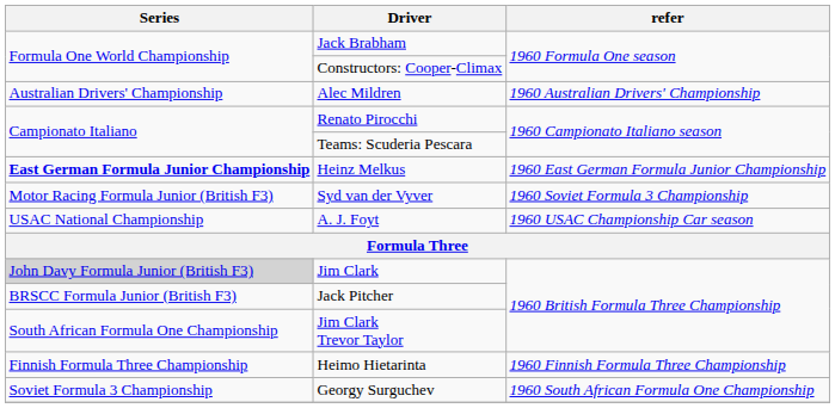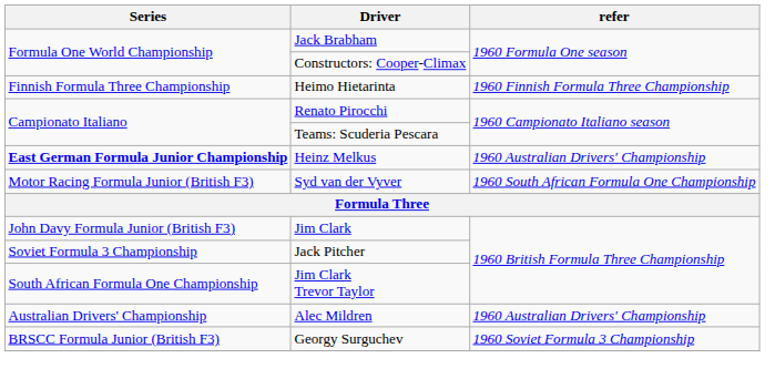rows swapped: Alec Mildren <-> Heimo Hietarinta
Heinz Melkus | refer: 1960 East German Formula Junior Championship -> 1960 Australian Drivers' Championship
Syd van der Vyver | refer: 1960 Soviet Formula 3 Championship -> 1960 South African Formula One Championship
- row: USAC National Championship | A. J. Foyt | 1960 USAC Championship Car season
Jim Clark | Series: lightgrey background -> no background
Jack Pitcher | Series: BRSCC Formula Junior (British F3) -> Soviet Formula 3 Championship
Georgy Surguchev | Series: Soviet Formula 3 Championship -> BRSCC Formula Junior (British F3)
Georgy Surguchev | refer: 1960 South African Formula One Championship -> 1960 Soviet Formula 3 Championship
